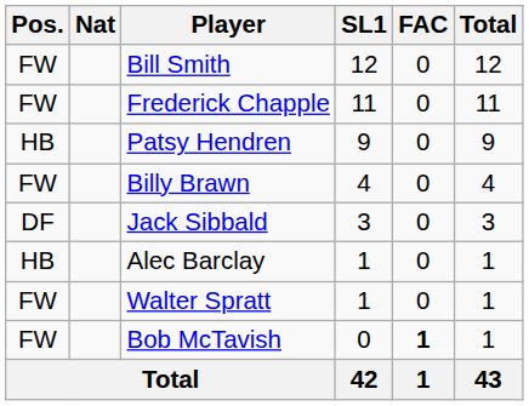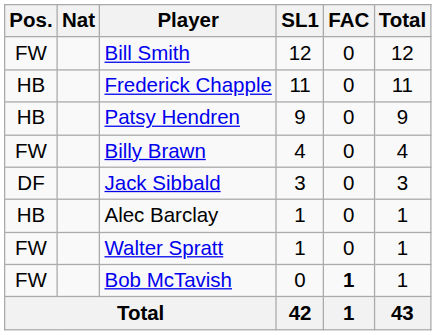Frederick Chapple | Pos.: FW -> HB
